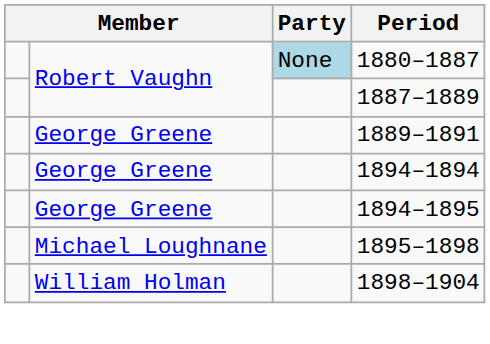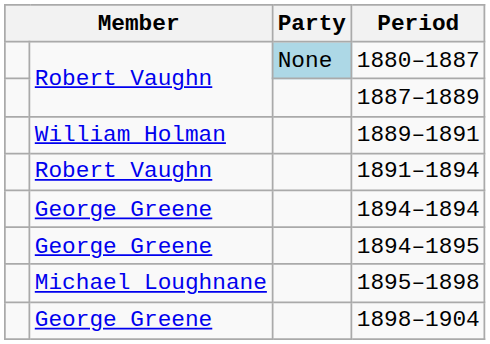1889–1891 | column 2: George Greene -> William Holman
+ row: Robert Vaughn | 1891–1894
1898–1904 | column 2: William Holman -> George Greene
